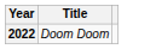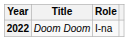+ column: Role | I-na
